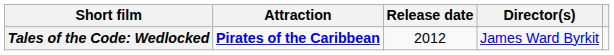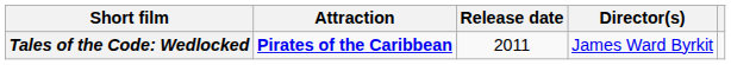Tales of the Code: Wedlocked | Release date: 2012 -> 2011
